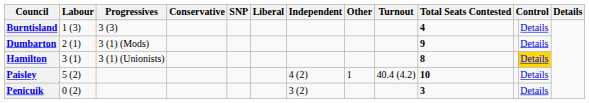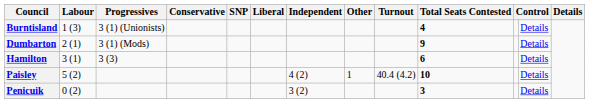Burntisland | Progressives: 3 (3) -> 3 (1) (Unionists)
Hamilton | Progressives: 3 (1) (Unionists) -> 3 (3)
Hamilton | Total Seats Contested: 8 -> 6
Hamilton | column 12: gold background -> no background
